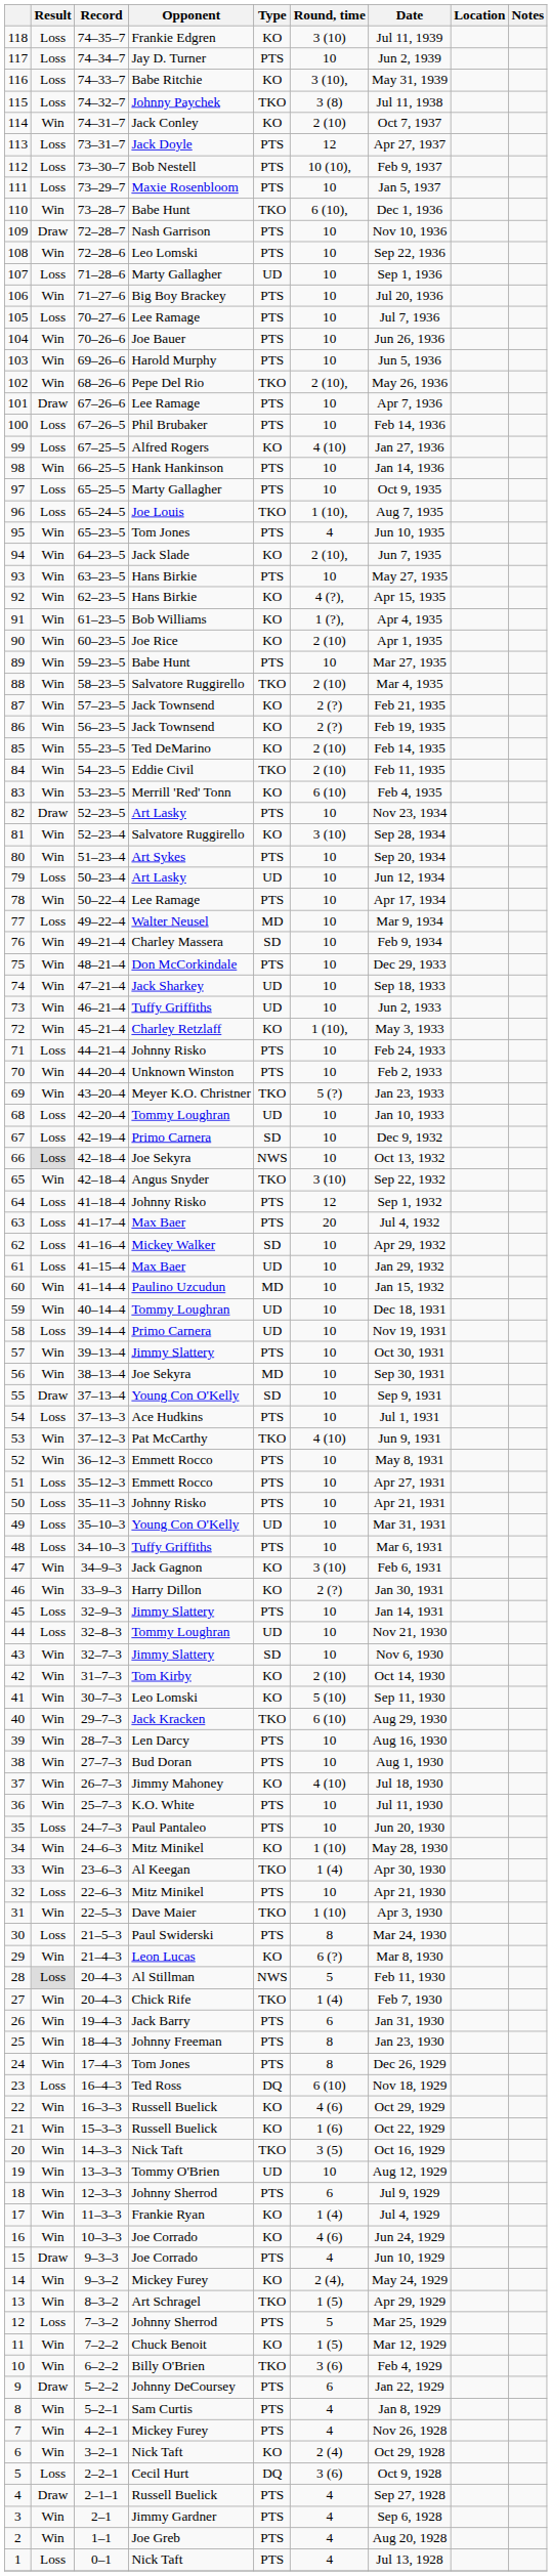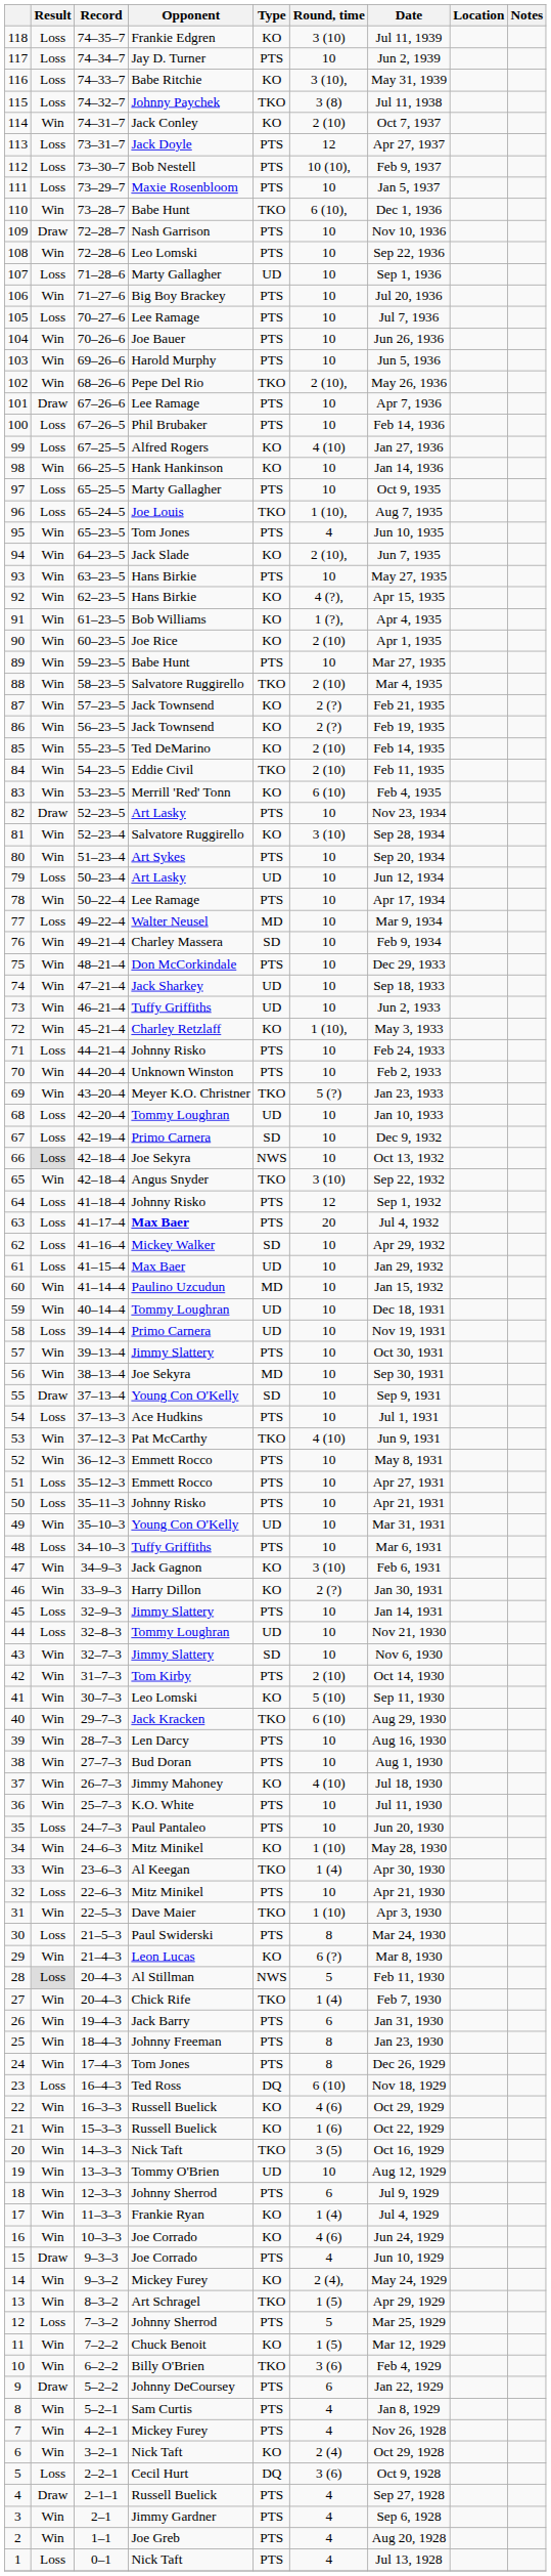98 | Type: PTS -> KO
63 | Opponent: normal -> bold
49 | Result: Loss -> Win
42 | Type: KO -> PTS
